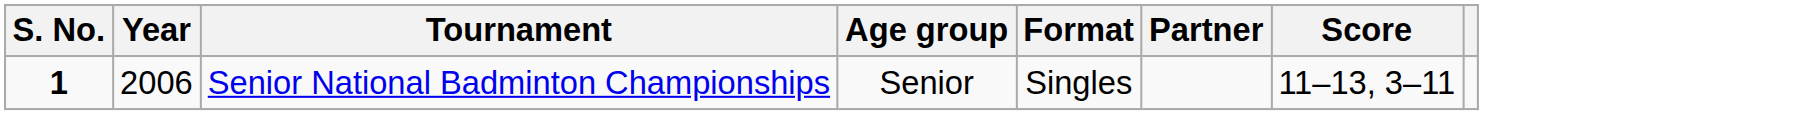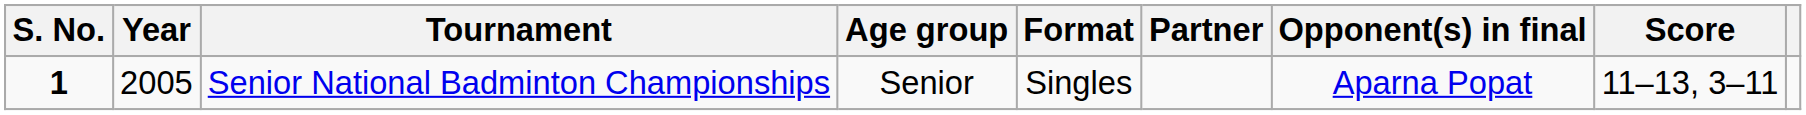+ column: Opponent(s) in final | Aparna Popat
Senior National Badminton Championships | Year: 2006 -> 2005
